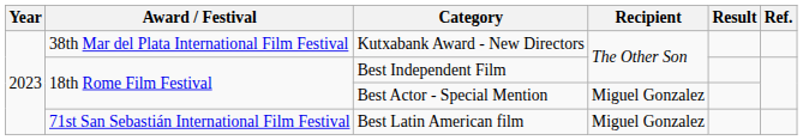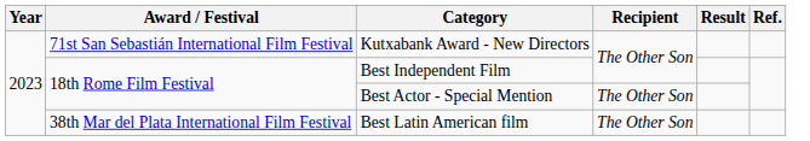Kutxabank Award - New Directors | Award / Festival: 38th Mar del Plata International Film Festival -> 71st San Sebastián International Film Festival
Best Actor - Special Mention | Recipient: Miguel Gonzalez -> The Other Son
Best Latin American film | Award / Festival: 71st San Sebastián International Film Festival -> 38th Mar del Plata International Film Festival
Best Latin American film | Recipient: Miguel Gonzalez -> The Other Son
